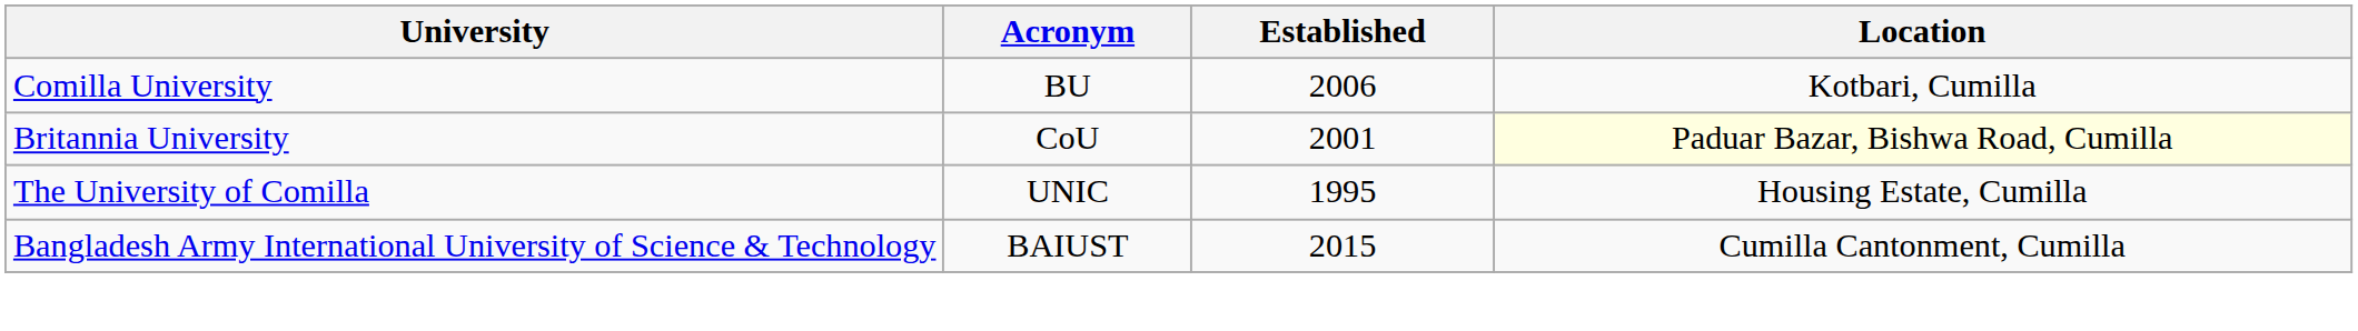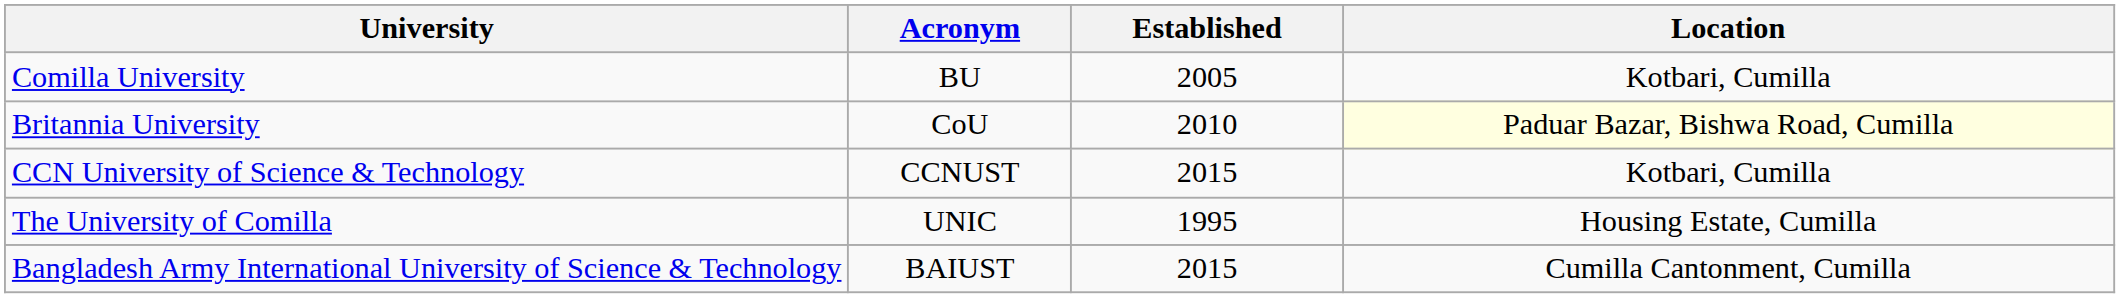Comilla University | Established: 2006 -> 2005
Britannia University | Established: 2001 -> 2010
+ row: CCN University of Science & Technology | CCNUST | 2015 | Kotbari, Cumilla
